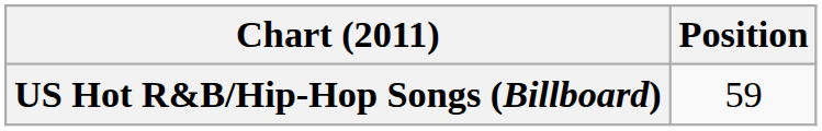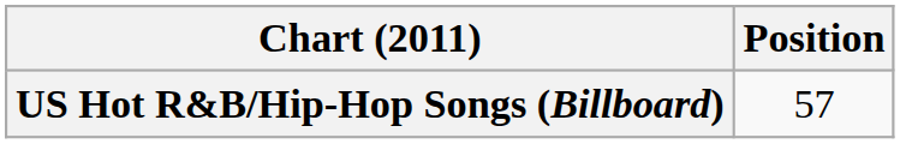US Hot R&B/Hip-Hop Songs (Billboard) | Position: 59 -> 57
